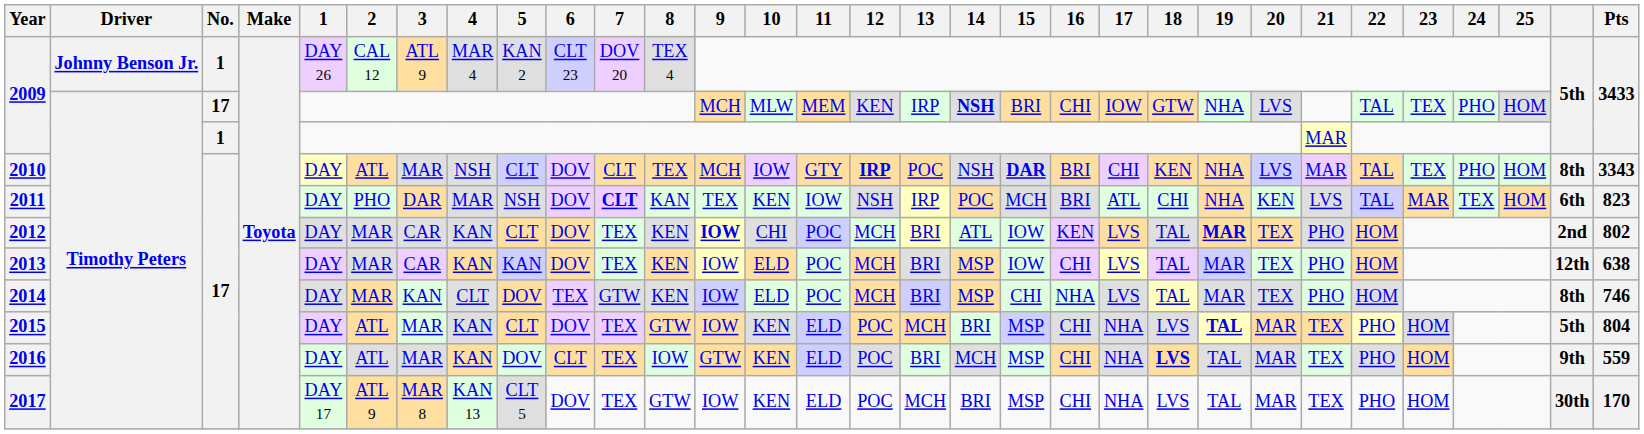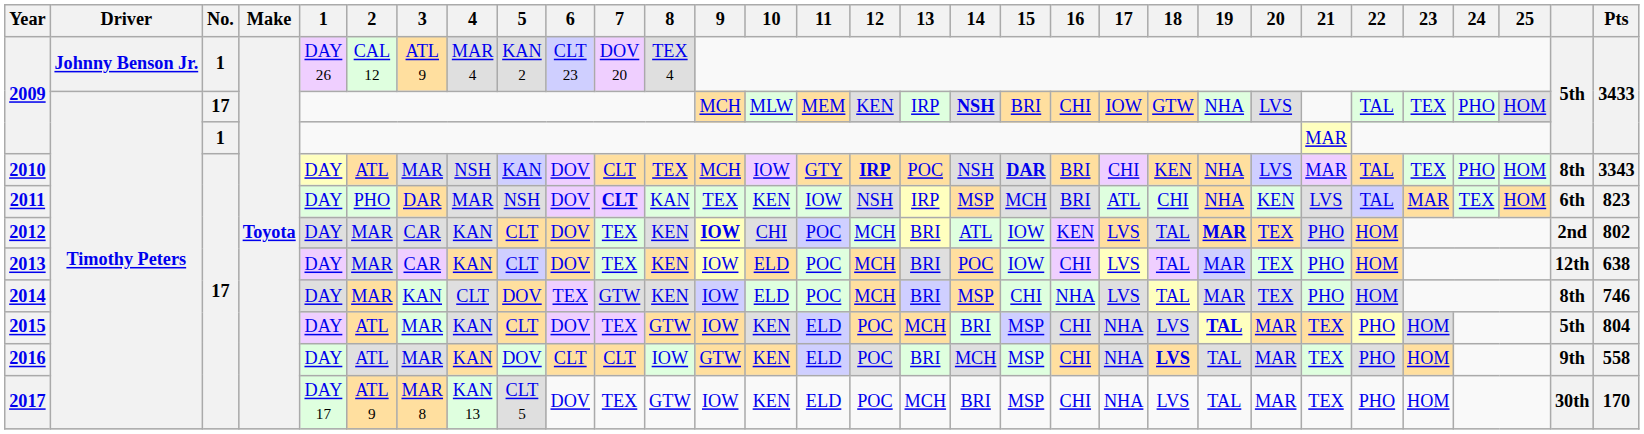2010 | 5: CLT -> KAN
2011 | 14: POC -> MSP
2013 | 5: KAN -> CLT
2013 | 14: MSP -> POC
2016 | 7: TEX -> CLT
2016 | Pts: 559 -> 558
